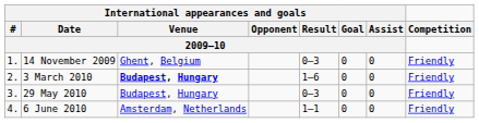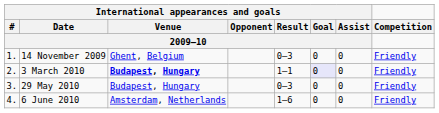3 March 2010 | International appearances and goals / Result / 2009–10: 1–6 -> 1–1
3 March 2010 | International appearances and goals / Goal / 2009–10: no background -> lavender background
6 June 2010 | International appearances and goals / Result / 2009–10: 1–1 -> 1–6
